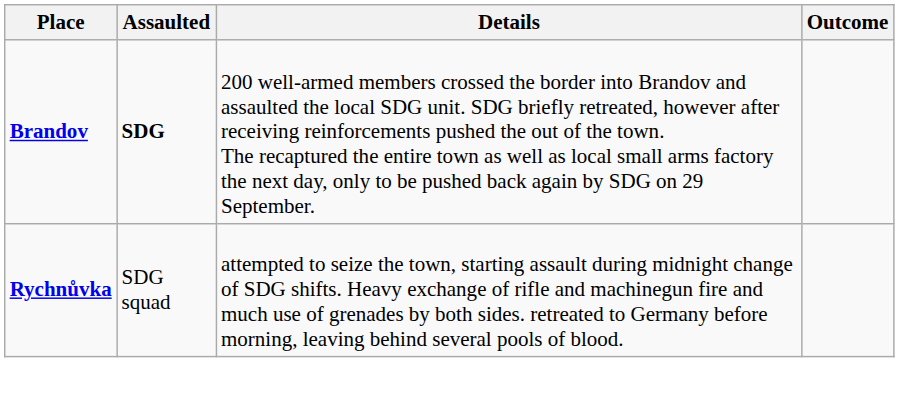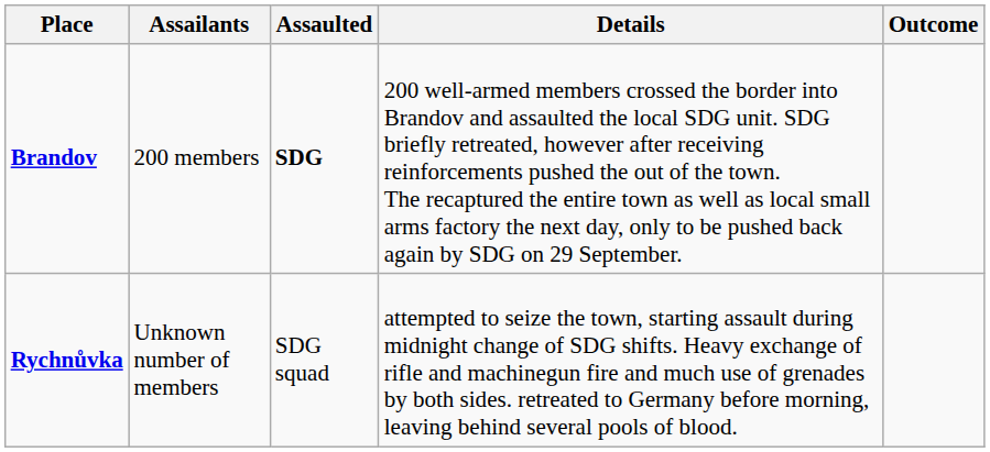+ column: Assailants | 200 members | Unknown number of members
